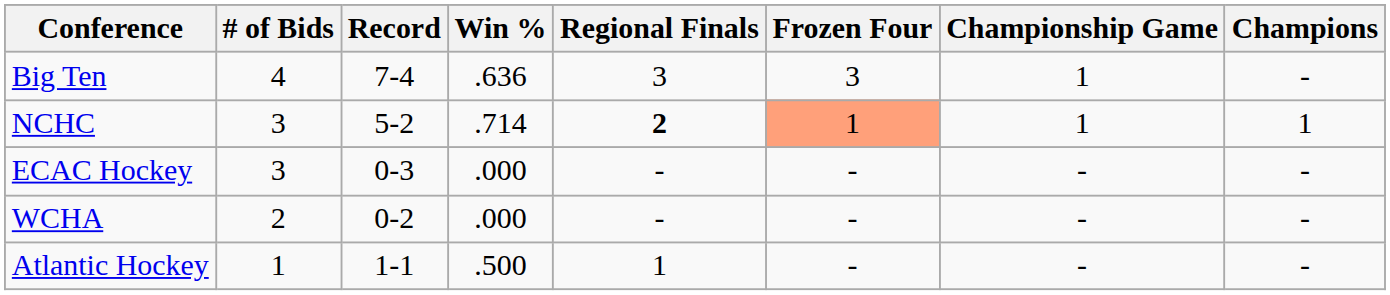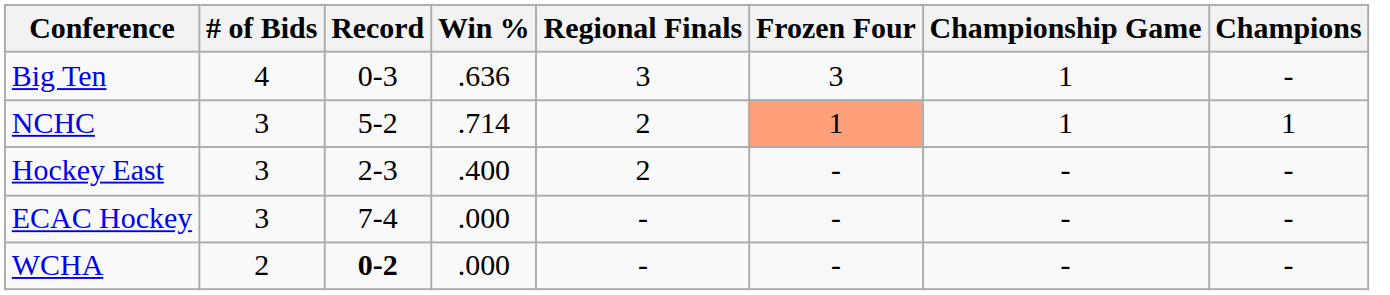Big Ten | Record: 7-4 -> 0-3
NCHC | Regional Finals: bold -> normal
+ row: Hockey East | 3 | 2-3 | .400 | 2 | - | - | -
ECAC Hockey | Record: 0-3 -> 7-4
WCHA | Record: normal -> bold
- row: Atlantic Hockey | 1 | 1-1 | .500 | 1 | - | - | -
